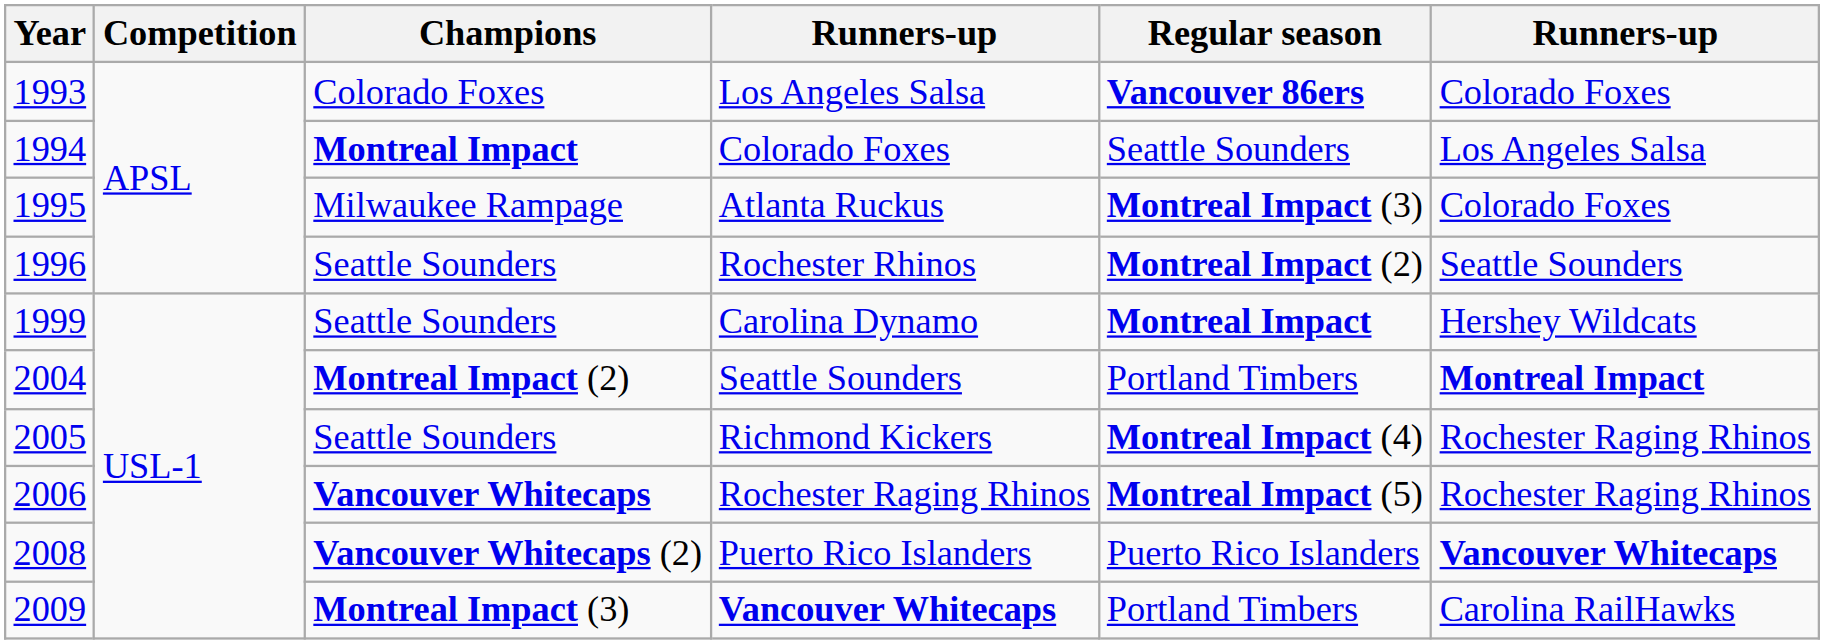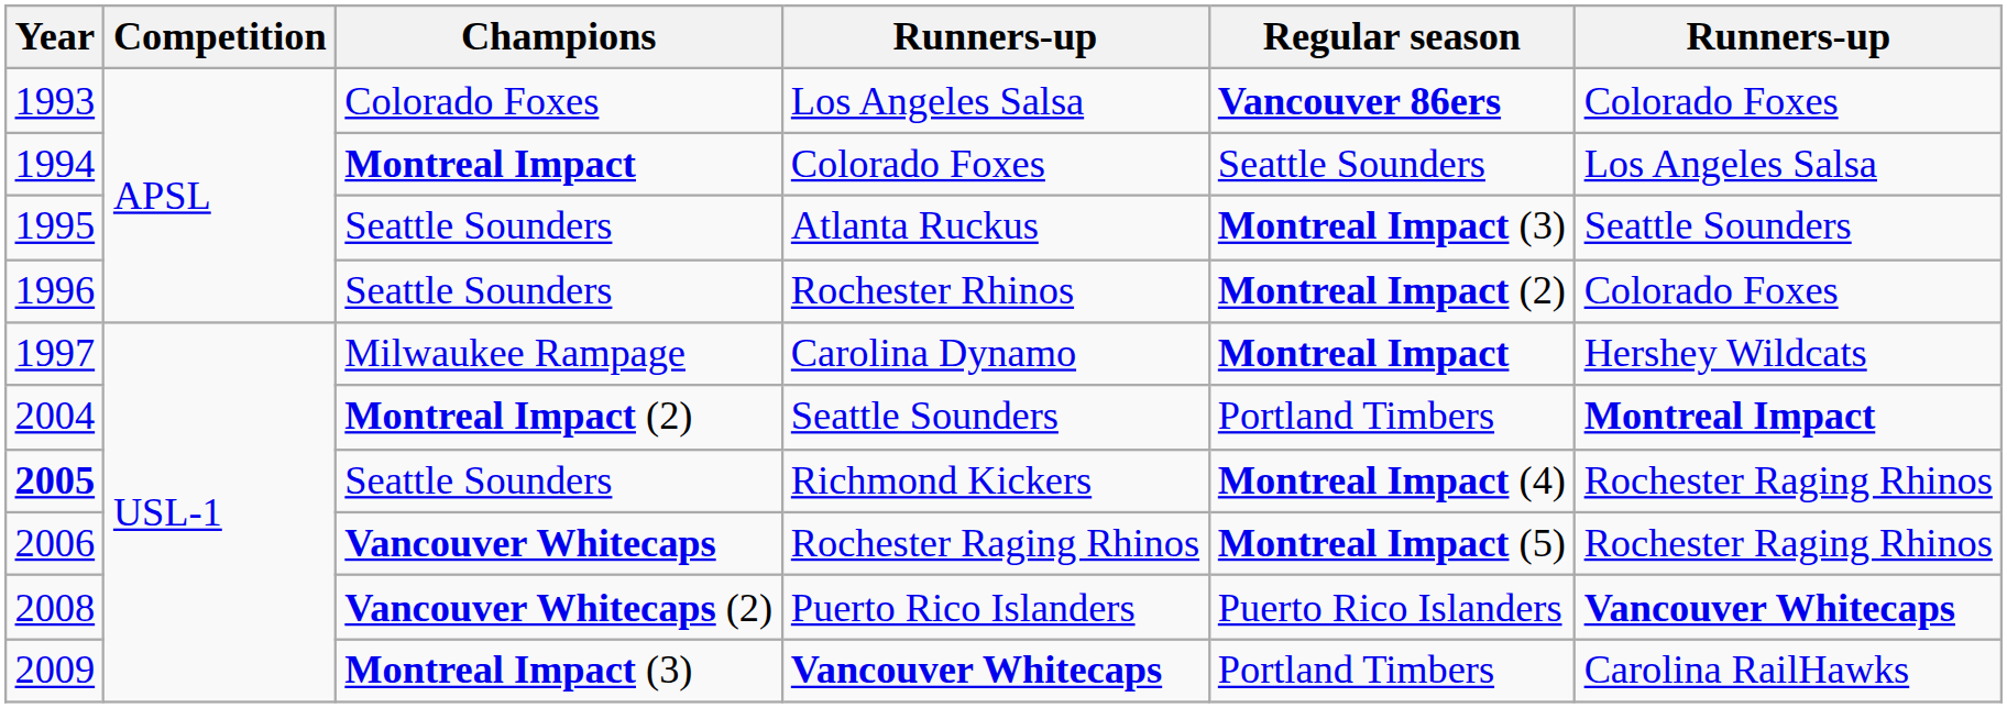Atlanta Ruckus | Champions: Milwaukee Rampage -> Seattle Sounders
Atlanta Ruckus | column 6: Colorado Foxes -> Seattle Sounders
Rochester Rhinos | column 6: Seattle Sounders -> Colorado Foxes
Carolina Dynamo | Year: 1999 -> 1997
Carolina Dynamo | Champions: Seattle Sounders -> Milwaukee Rampage
Richmond Kickers | Year: normal -> bold
